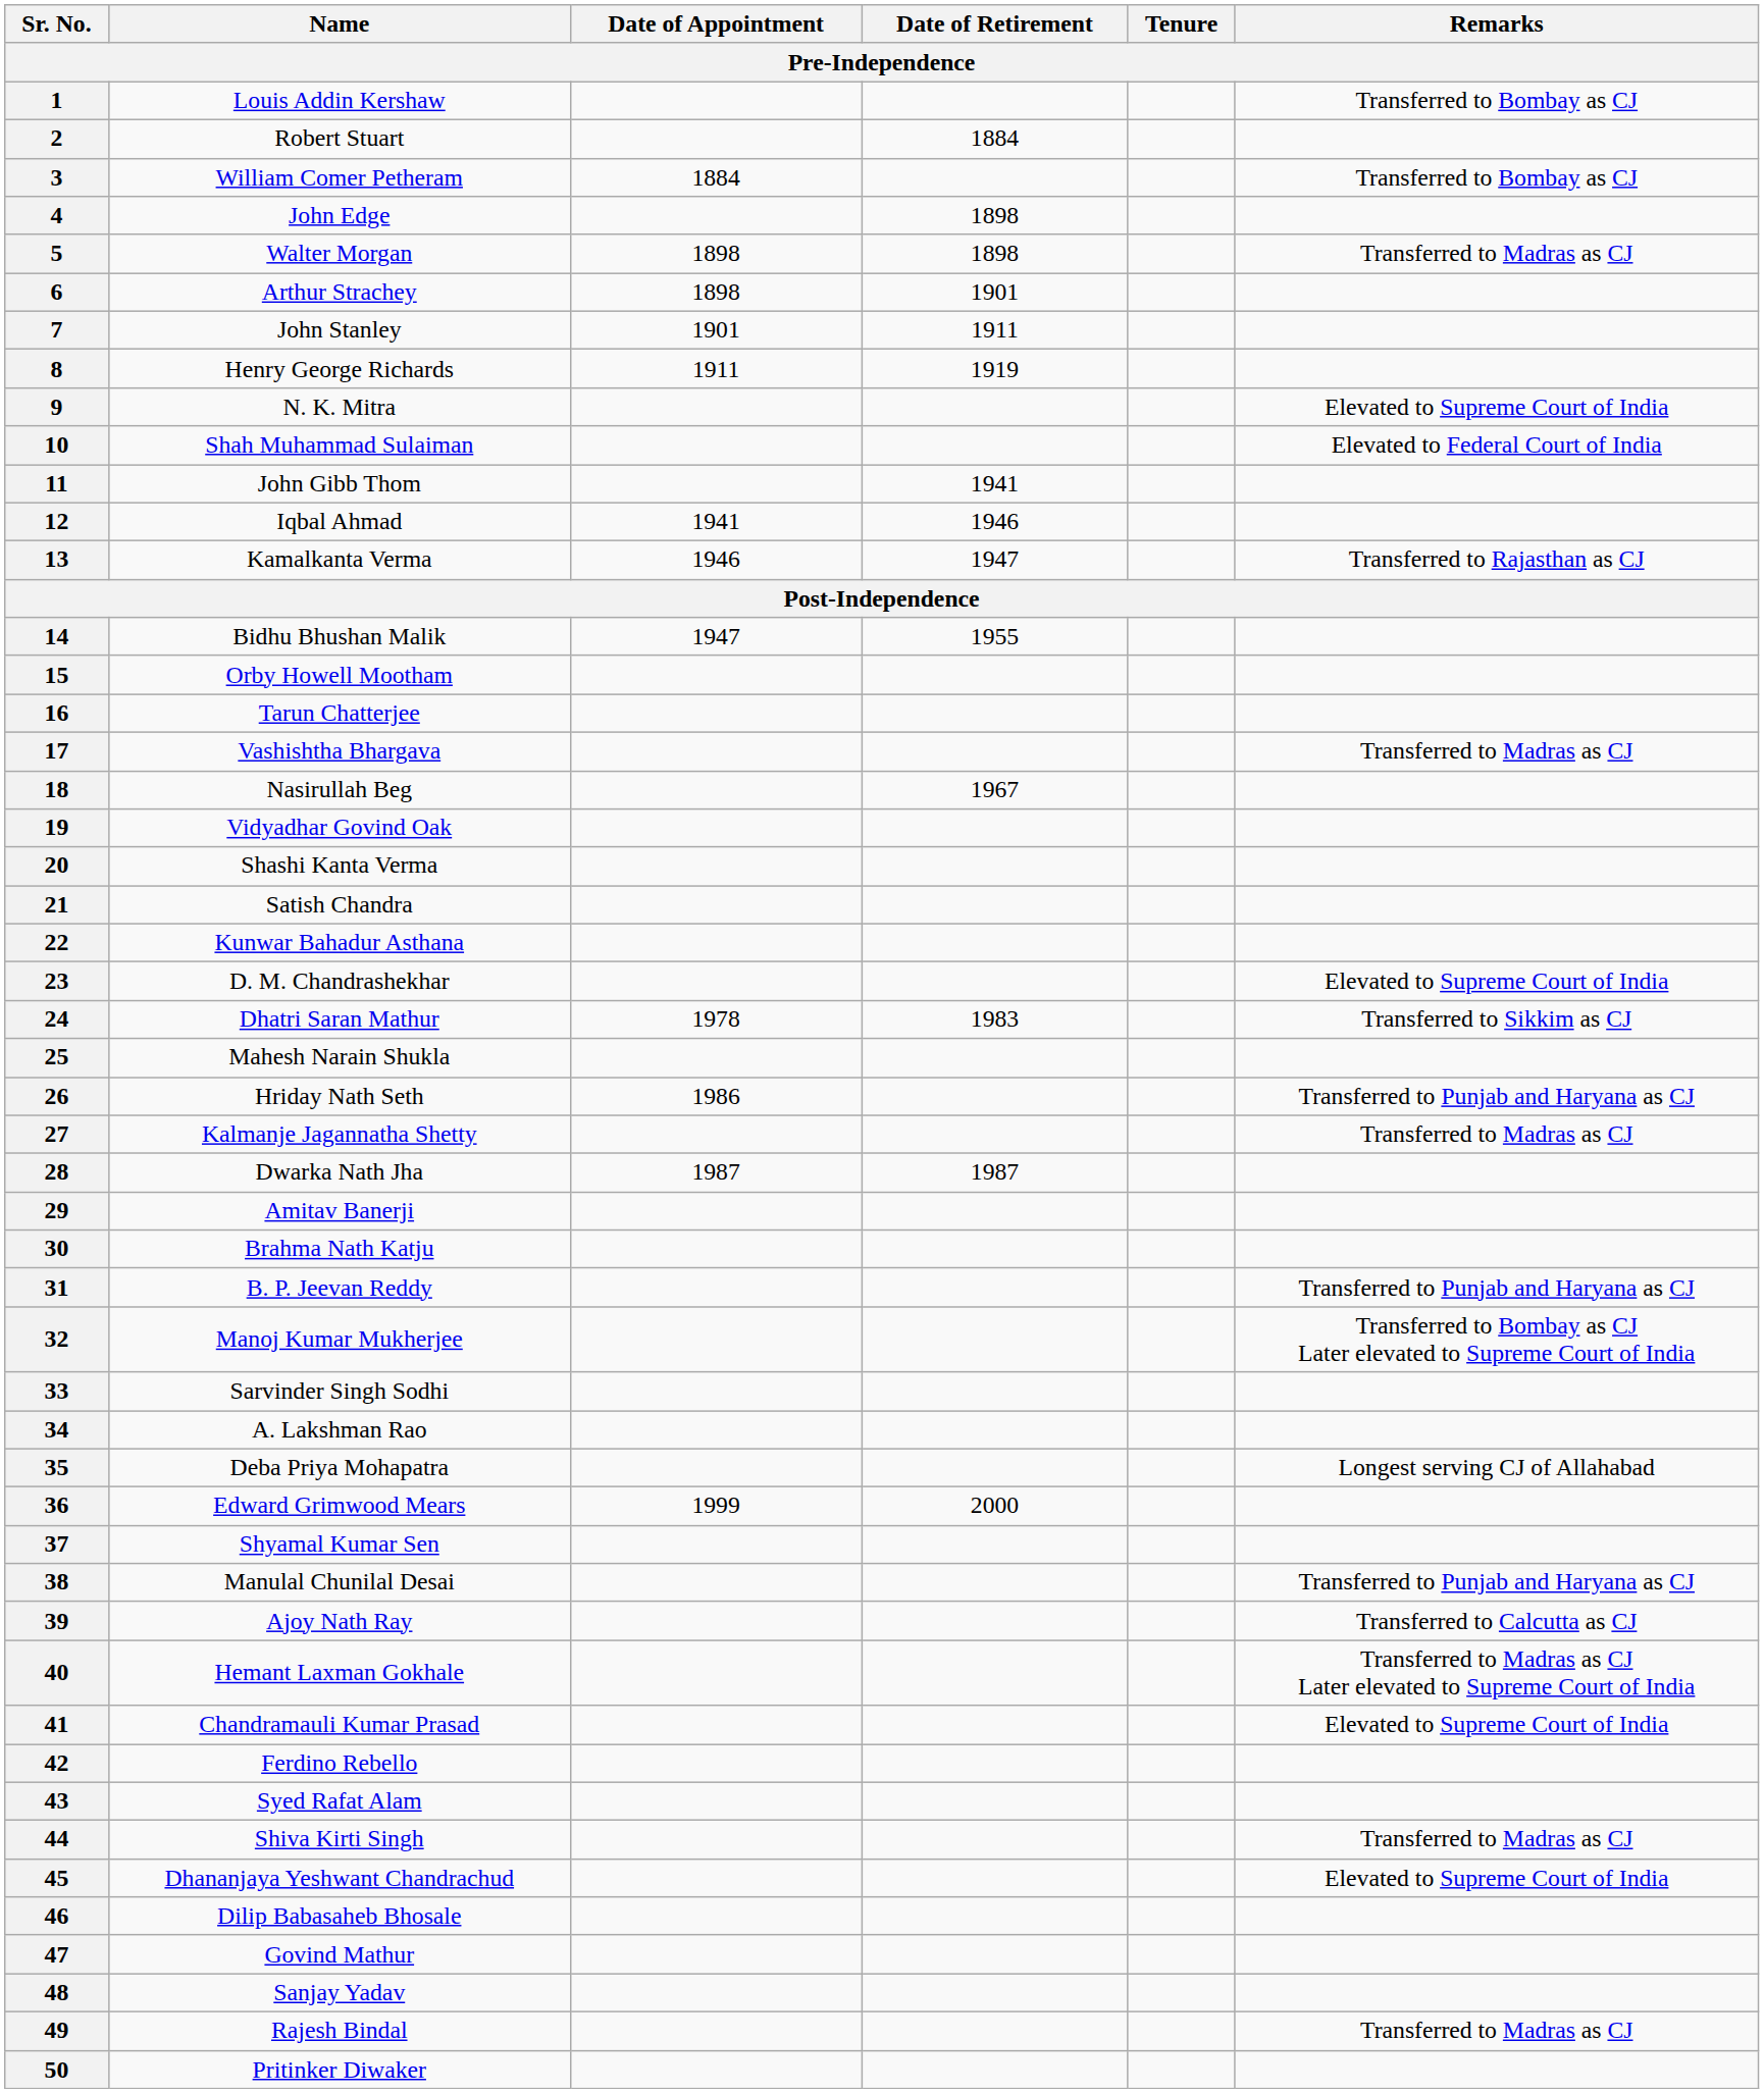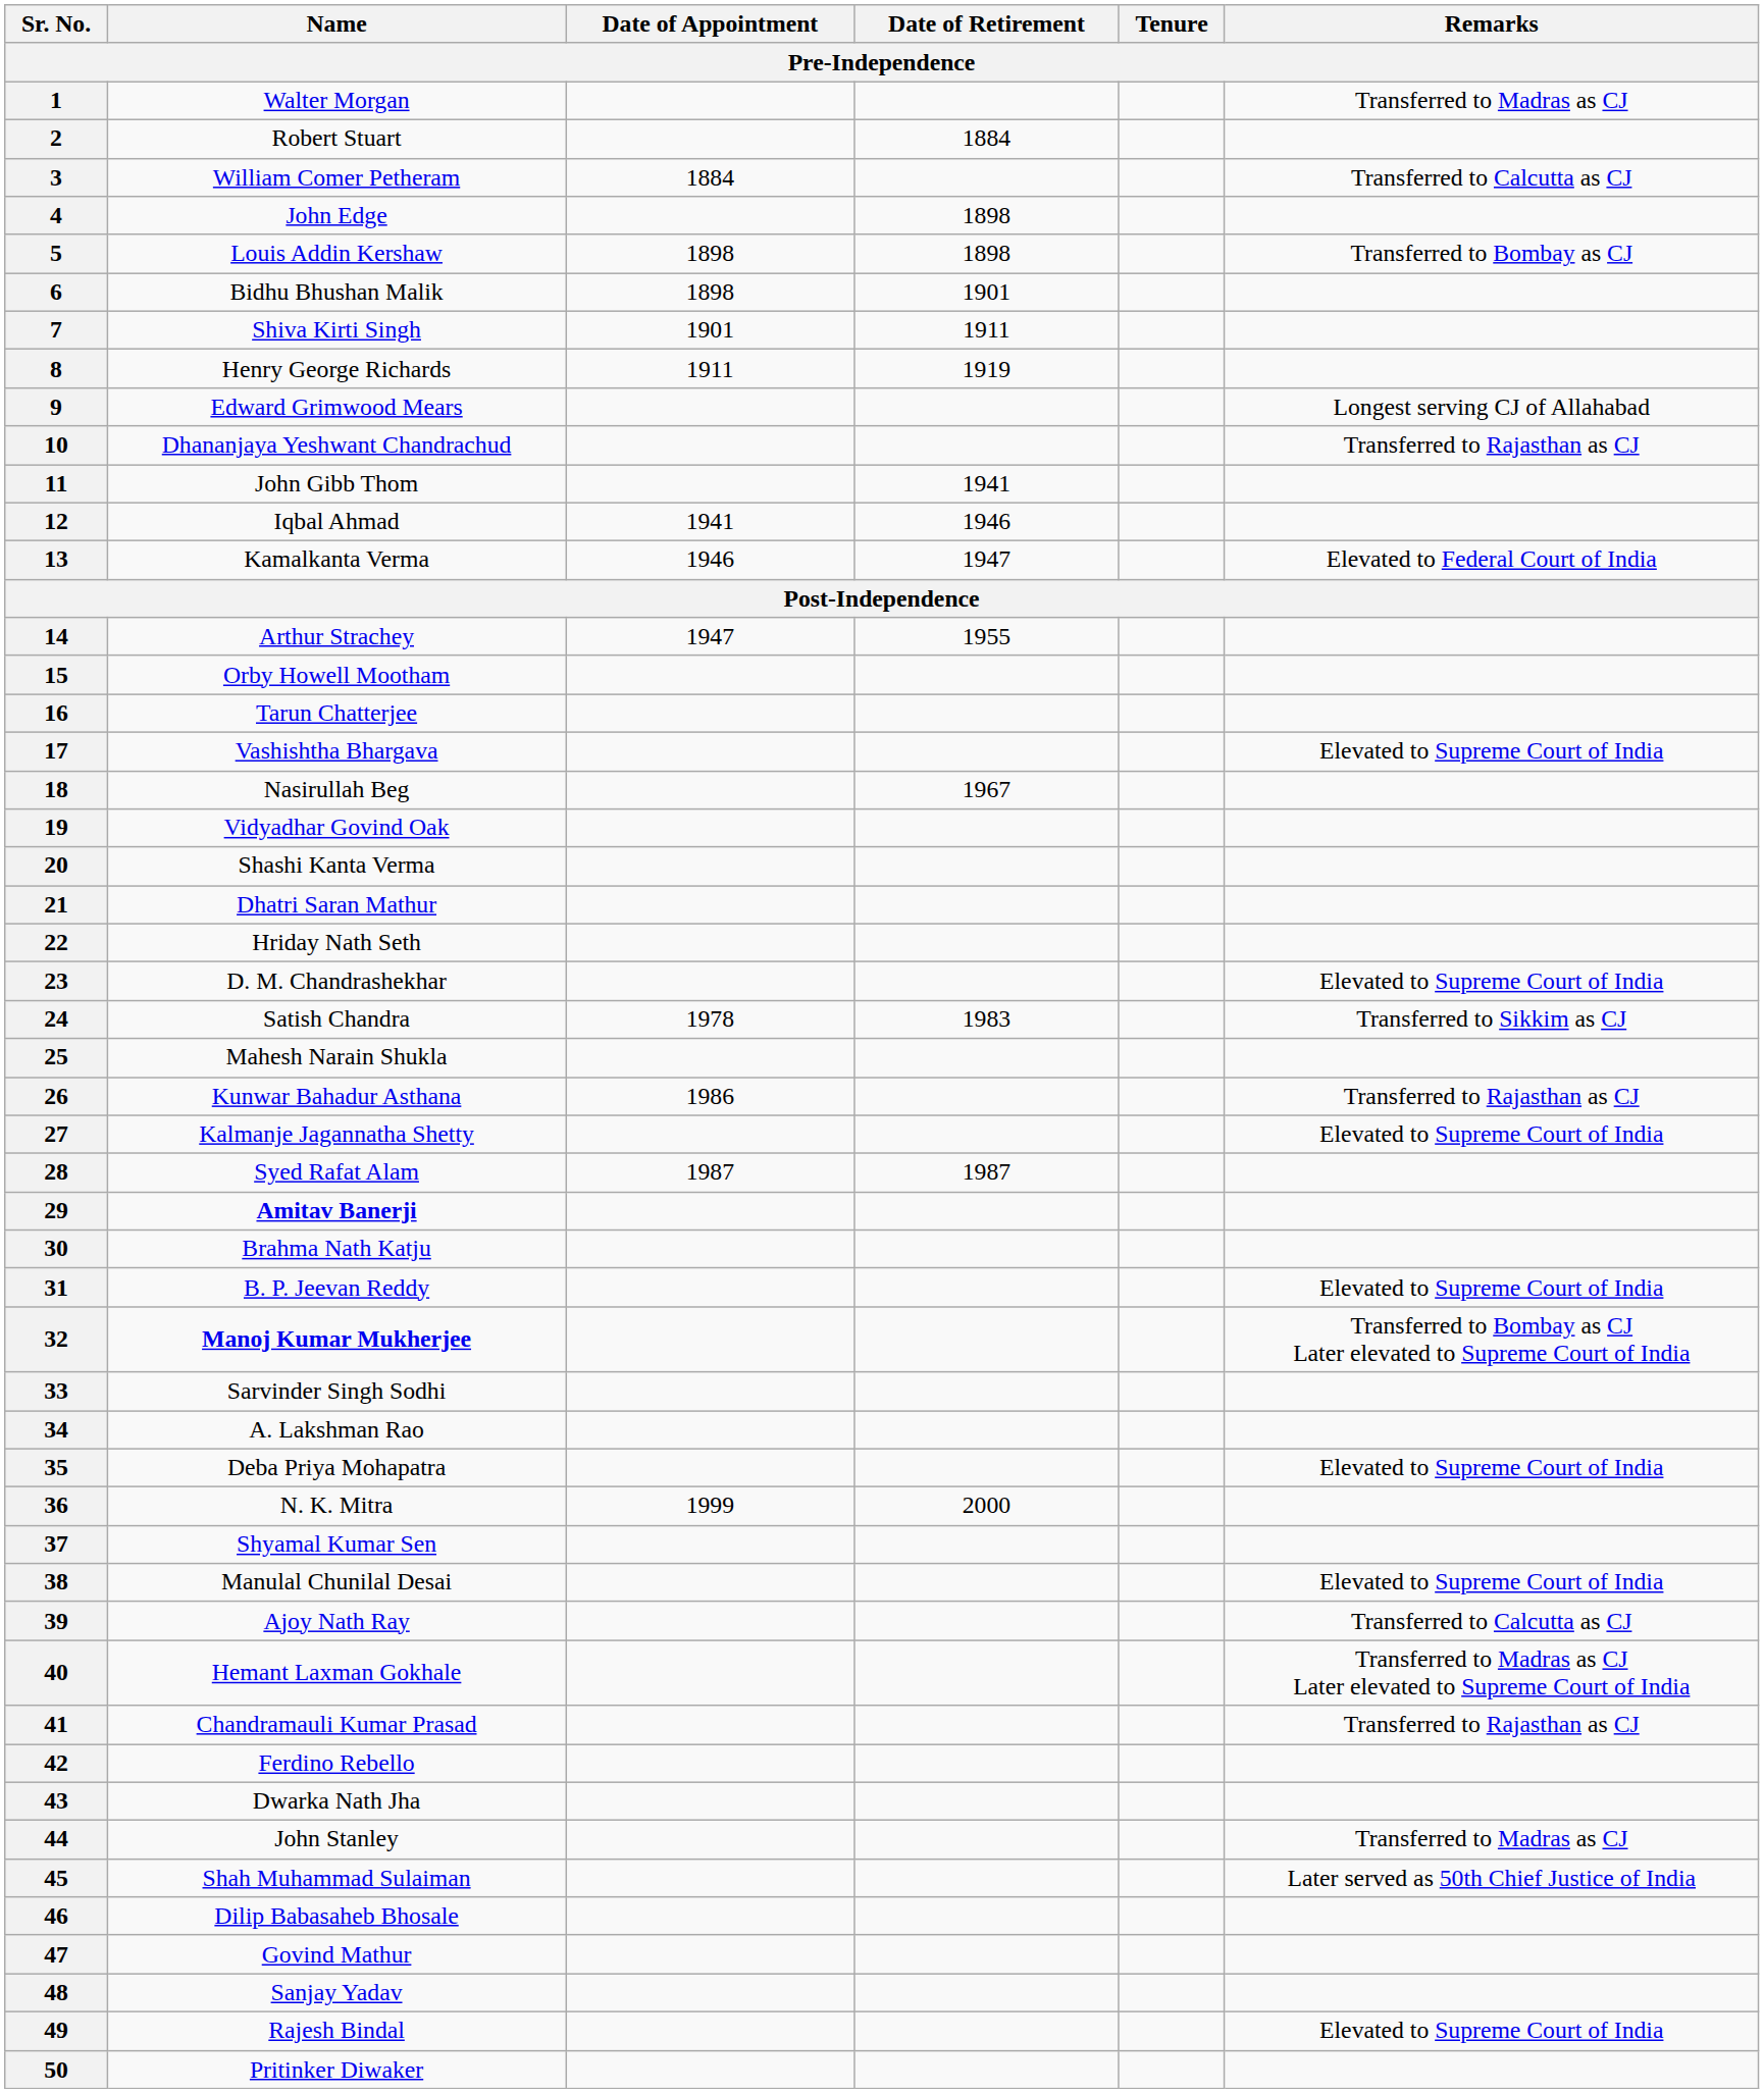1 | Name: Louis Addin Kershaw -> Walter Morgan
1 | Remarks: Transferred to Bombay as CJ -> Transferred to Madras as CJ
3 | Remarks: Transferred to Bombay as CJ -> Transferred to Calcutta as CJ
5 | Name: Walter Morgan -> Louis Addin Kershaw
5 | Remarks: Transferred to Madras as CJ -> Transferred to Bombay as CJ
6 | Name: Arthur Strachey -> Bidhu Bhushan Malik
7 | Name: John Stanley -> Shiva Kirti Singh
9 | Name: N. K. Mitra -> Edward Grimwood Mears
9 | Remarks: Elevated to Supreme Court of India -> Longest serving CJ of Allahabad
10 | Name: Shah Muhammad Sulaiman -> Dhananjaya Yeshwant Chandrachud
10 | Remarks: Elevated to Federal Court of India -> Transferred to Rajasthan as CJ
13 | Remarks: Transferred to Rajasthan as CJ -> Elevated to Federal Court of India
14 | Name: Bidhu Bhushan Malik -> Arthur Strachey
17 | Remarks: Transferred to Madras as CJ -> Elevated to Supreme Court of India
21 | Name: Satish Chandra -> Dhatri Saran Mathur
22 | Name: Kunwar Bahadur Asthana -> Hriday Nath Seth
24 | Name: Dhatri Saran Mathur -> Satish Chandra
26 | Name: Hriday Nath Seth -> Kunwar Bahadur Asthana
26 | Remarks: Transferred to Punjab and Haryana as CJ -> Transferred to Rajasthan as CJ
27 | Remarks: Transferred to Madras as CJ -> Elevated to Supreme Court of India
28 | Name: Dwarka Nath Jha -> Syed Rafat Alam
29 | Name: normal -> bold
31 | Remarks: Transferred to Punjab and Haryana as CJ -> Elevated to Supreme Court of India
32 | Name: normal -> bold
35 | Remarks: Longest serving CJ of Allahabad -> Elevated to Supreme Court of India
36 | Name: Edward Grimwood Mears -> N. K. Mitra
38 | Remarks: Transferred to Punjab and Haryana as CJ -> Elevated to Supreme Court of India
41 | Remarks: Elevated to Supreme Court of India -> Transferred to Rajasthan as CJ
43 | Name: Syed Rafat Alam -> Dwarka Nath Jha
44 | Name: Shiva Kirti Singh -> John Stanley
45 | Name: Dhananjaya Yeshwant Chandrachud -> Shah Muhammad Sulaiman
45 | Remarks: Elevated to Supreme Court of India -> Later served as 50th Chief Justice of India
49 | Remarks: Transferred to Madras as CJ -> Elevated to Supreme Court of India
